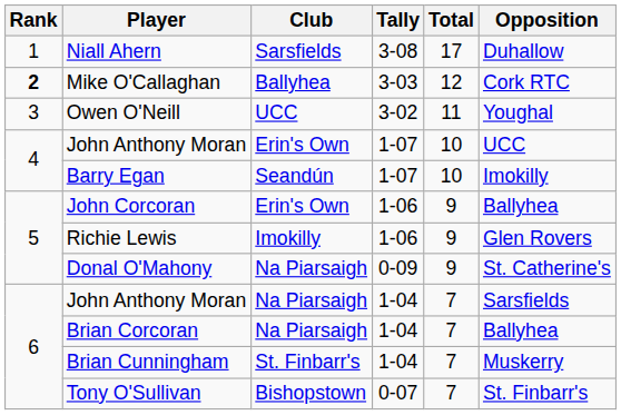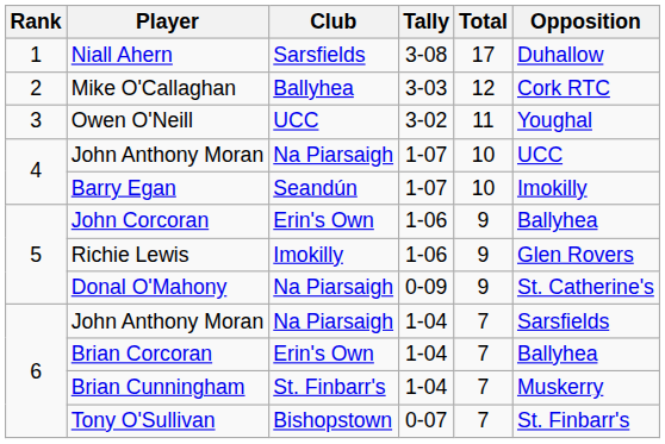Mike O'Callaghan | Rank: bold -> normal
John Anthony Moran / 1-07 | Club: Erin's Own -> Na Piarsaigh
Brian Corcoran | Club: Na Piarsaigh -> Erin's Own
